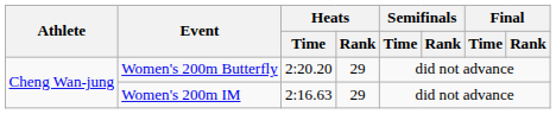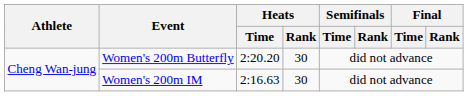Women's 200m Butterfly | Heats / Rank: 29 -> 30
Women's 200m IM | Heats / Rank: 29 -> 30
